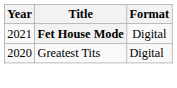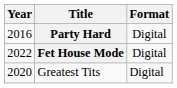+ row: 2016 | Party Hard | Digital
Fet House Mode | Year: 2021 -> 2022
